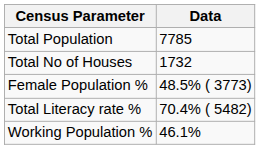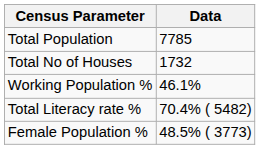rows swapped: Female Population % <-> Working Population %
